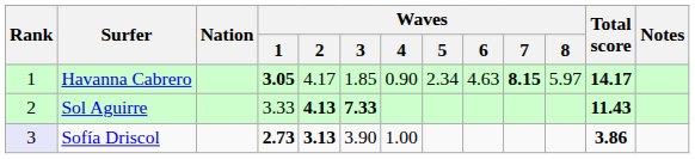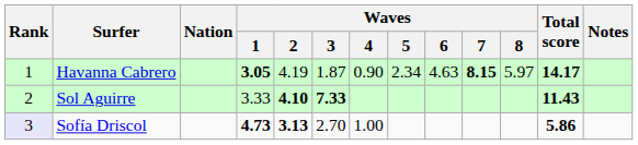Havanna Cabrero | Waves / 2: 4.17 -> 4.19
Havanna Cabrero | Waves / 3: 1.85 -> 1.87
Sol Aguirre | Waves / 2: 4.13 -> 4.10
Sofía Driscol | Waves / 1: 2.73 -> 4.73
Sofía Driscol | Waves / 3: 3.90 -> 2.70
Sofía Driscol | Total score: 3.86 -> 5.86
